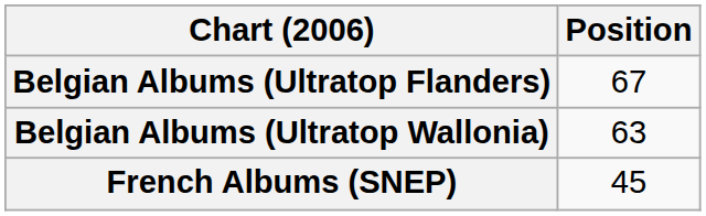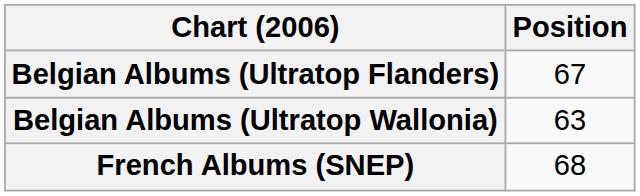French Albums (SNEP) | Position: 45 -> 68
